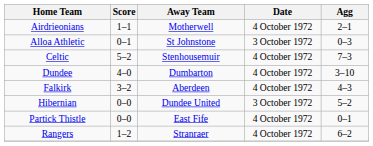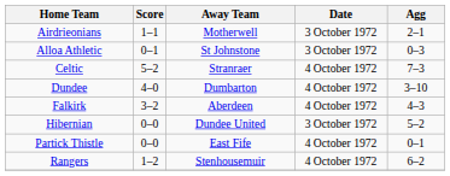Airdrieonians | Date: 4 October 1972 -> 3 October 1972
Celtic | Away Team: Stenhousemuir -> Stranraer
Rangers | Away Team: Stranraer -> Stenhousemuir
